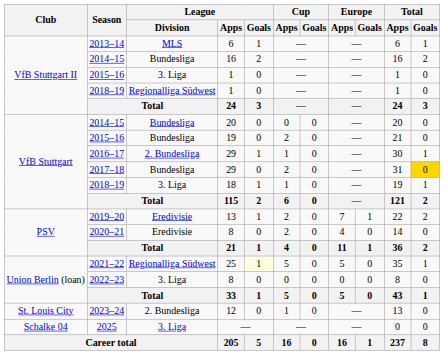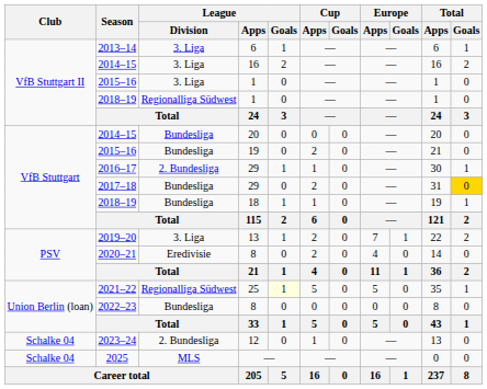2013–14 | League / Division: MLS -> 3. Liga
2014–15 / 16 | League / Division: Bundesliga -> 3. Liga
2018–19 / 18 | League / Division: 3. Liga -> Bundesliga
2019–20 | League / Division: Eredivisie -> 3. Liga
2022–23 | League / Division: 3. Liga -> Bundesliga
2023–24 | Club: St. Louis City -> Schalke 04
2025 | League / Division: 3. Liga -> MLS
